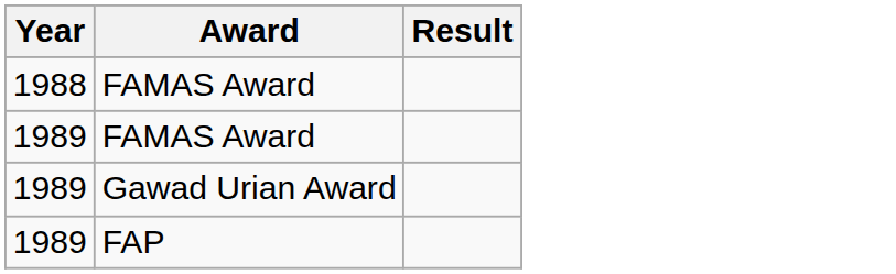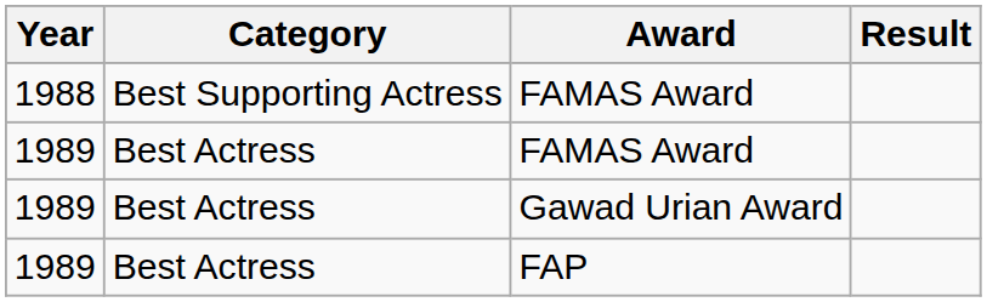+ column: Category | Best Supporting Actress | Best Actress | Best Actress | Best Actress
